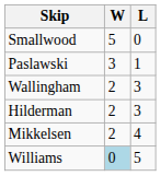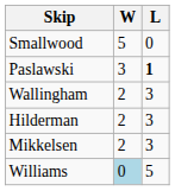Paslawski | L: normal -> bold
Mikkelsen | L: 4 -> 3
